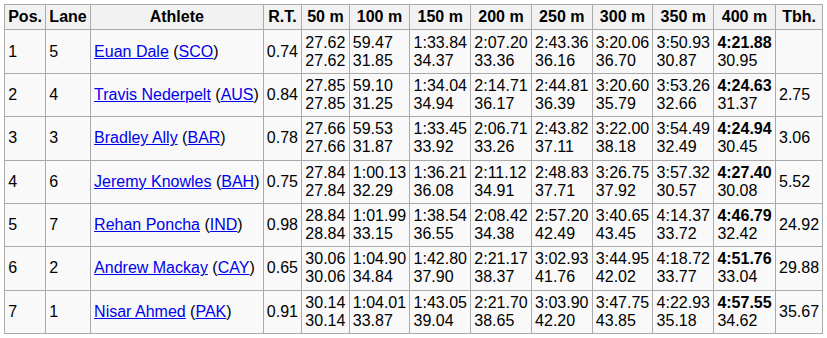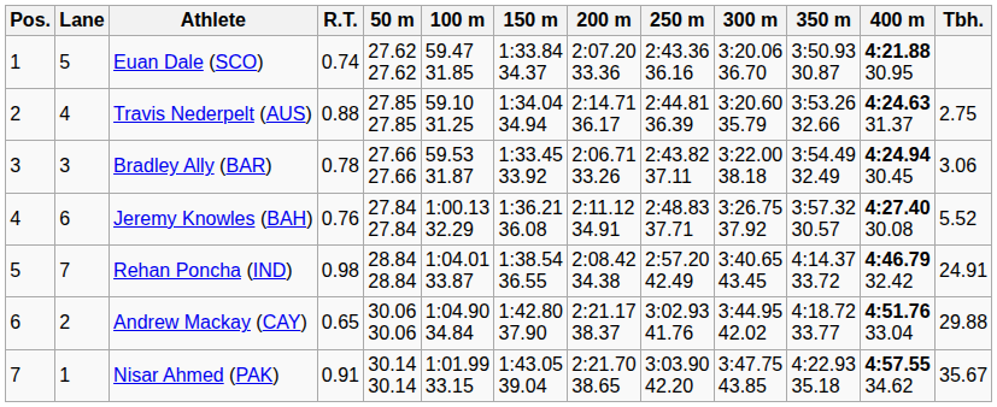Travis Nederpelt (AUS) | R.T.: 0.84 -> 0.88
Jeremy Knowles (BAH) | R.T.: 0.75 -> 0.76
Rehan Poncha (IND) | 100 m: 1:01.99 33.15 -> 1:04.01 33.87
Rehan Poncha (IND) | Tbh.: 24.92 -> 24.91
Nisar Ahmed (PAK) | 100 m: 1:04.01 33.87 -> 1:01.99 33.15
